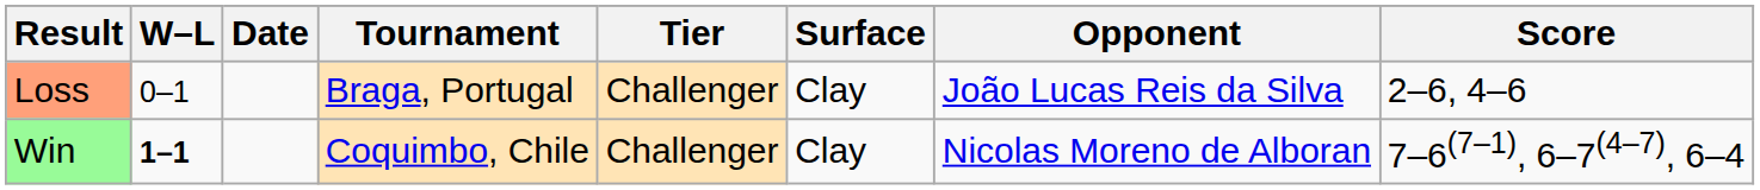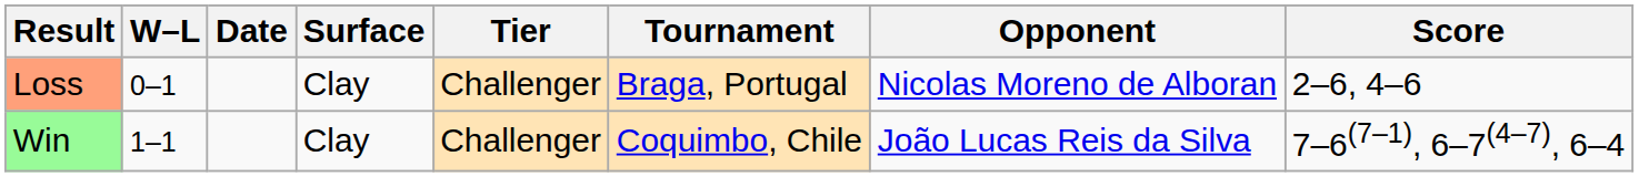columns swapped: Tournament <-> Surface
Loss | Opponent: João Lucas Reis da Silva -> Nicolas Moreno de Alboran
Win | W–L: bold -> normal
Win | Opponent: Nicolas Moreno de Alboran -> João Lucas Reis da Silva
